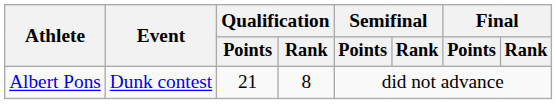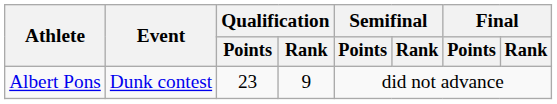Albert Pons | Qualification / Points: 21 -> 23
Albert Pons | Qualification / Rank: 8 -> 9
